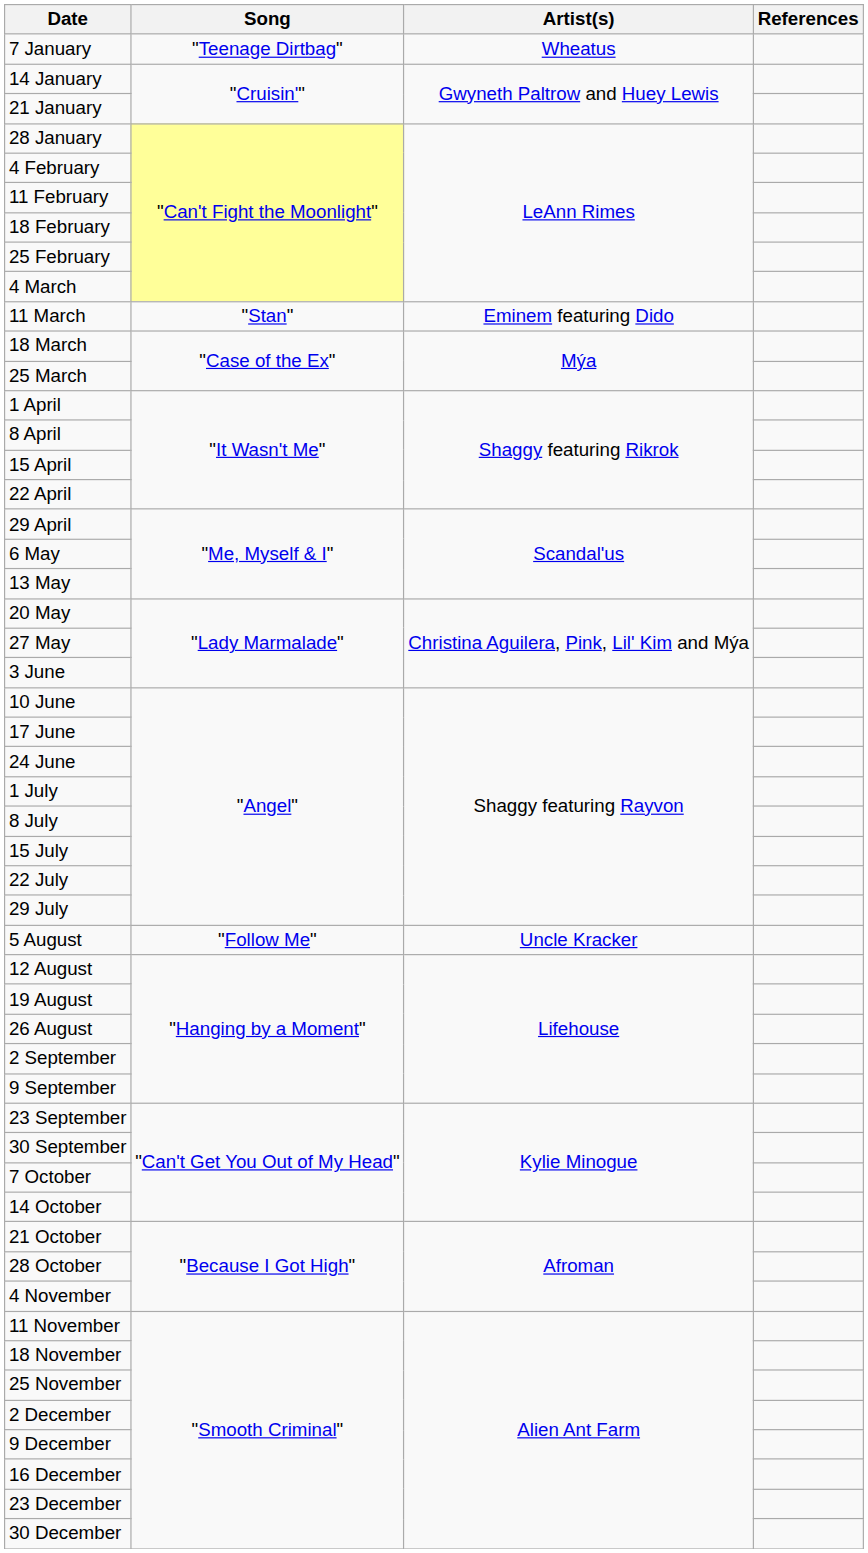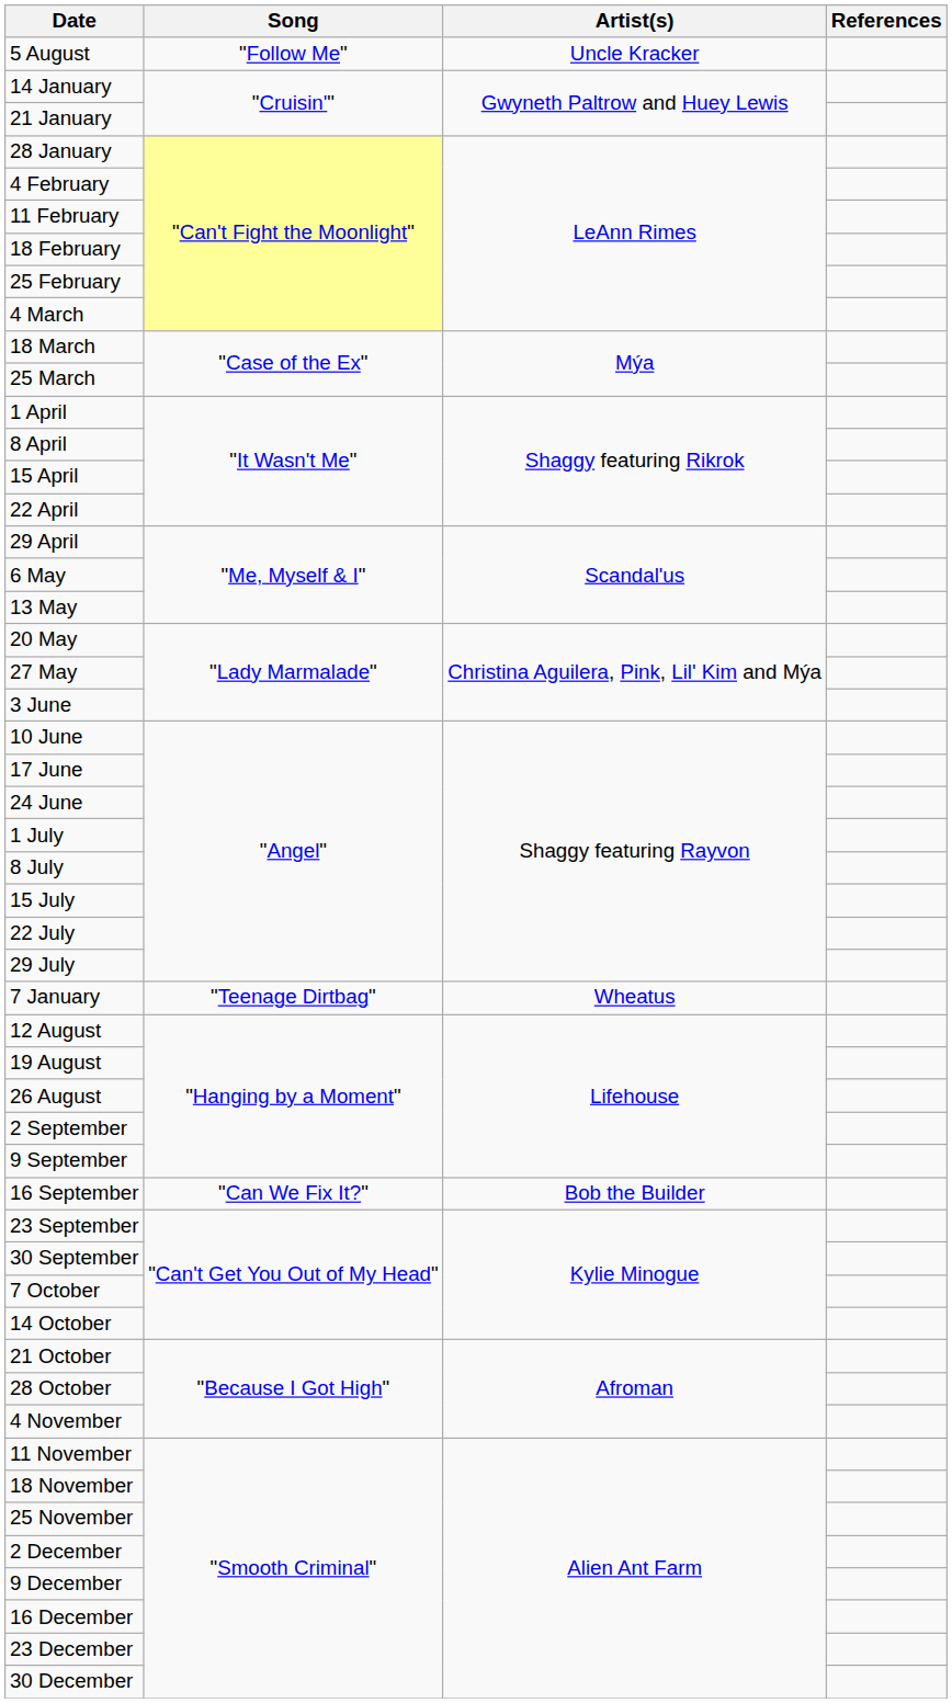rows swapped: 7 January <-> 5 August
- row: 11 March | "Stan" | Eminem featuring Dido
+ row: 16 September | "Can We Fix It?" | Bob the Builder
